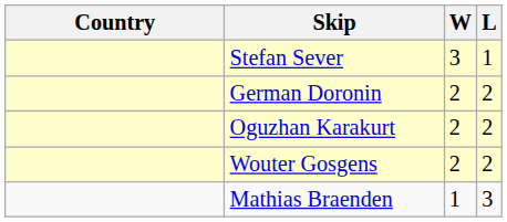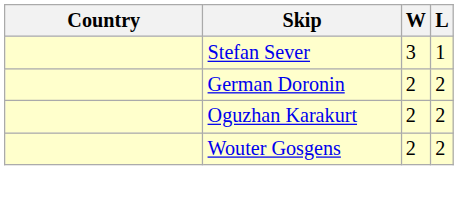- row: Mathias Braenden | 1 | 3
